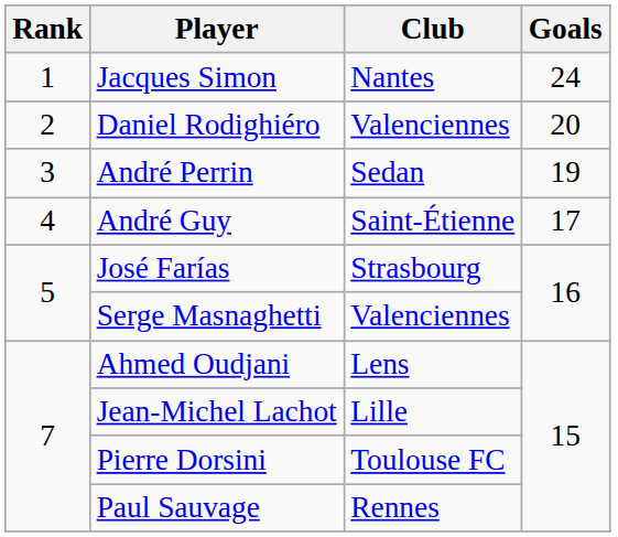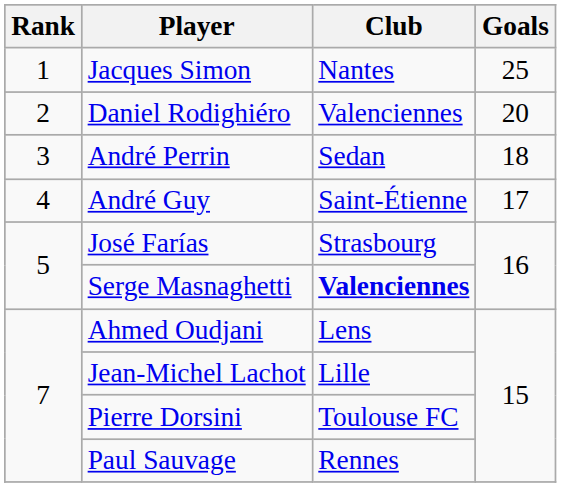Jacques Simon | Goals: 24 -> 25
André Perrin | Goals: 19 -> 18
Serge Masnaghetti | Club: normal -> bold
